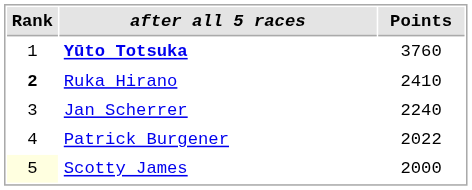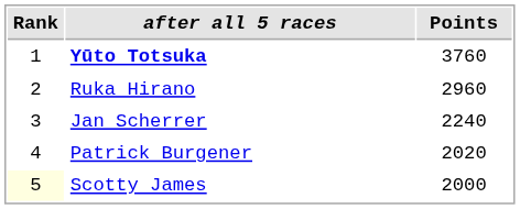Ruka Hirano | Rank: bold -> normal
Ruka Hirano | Points: 2410 -> 2960
Patrick Burgener | Points: 2022 -> 2020
